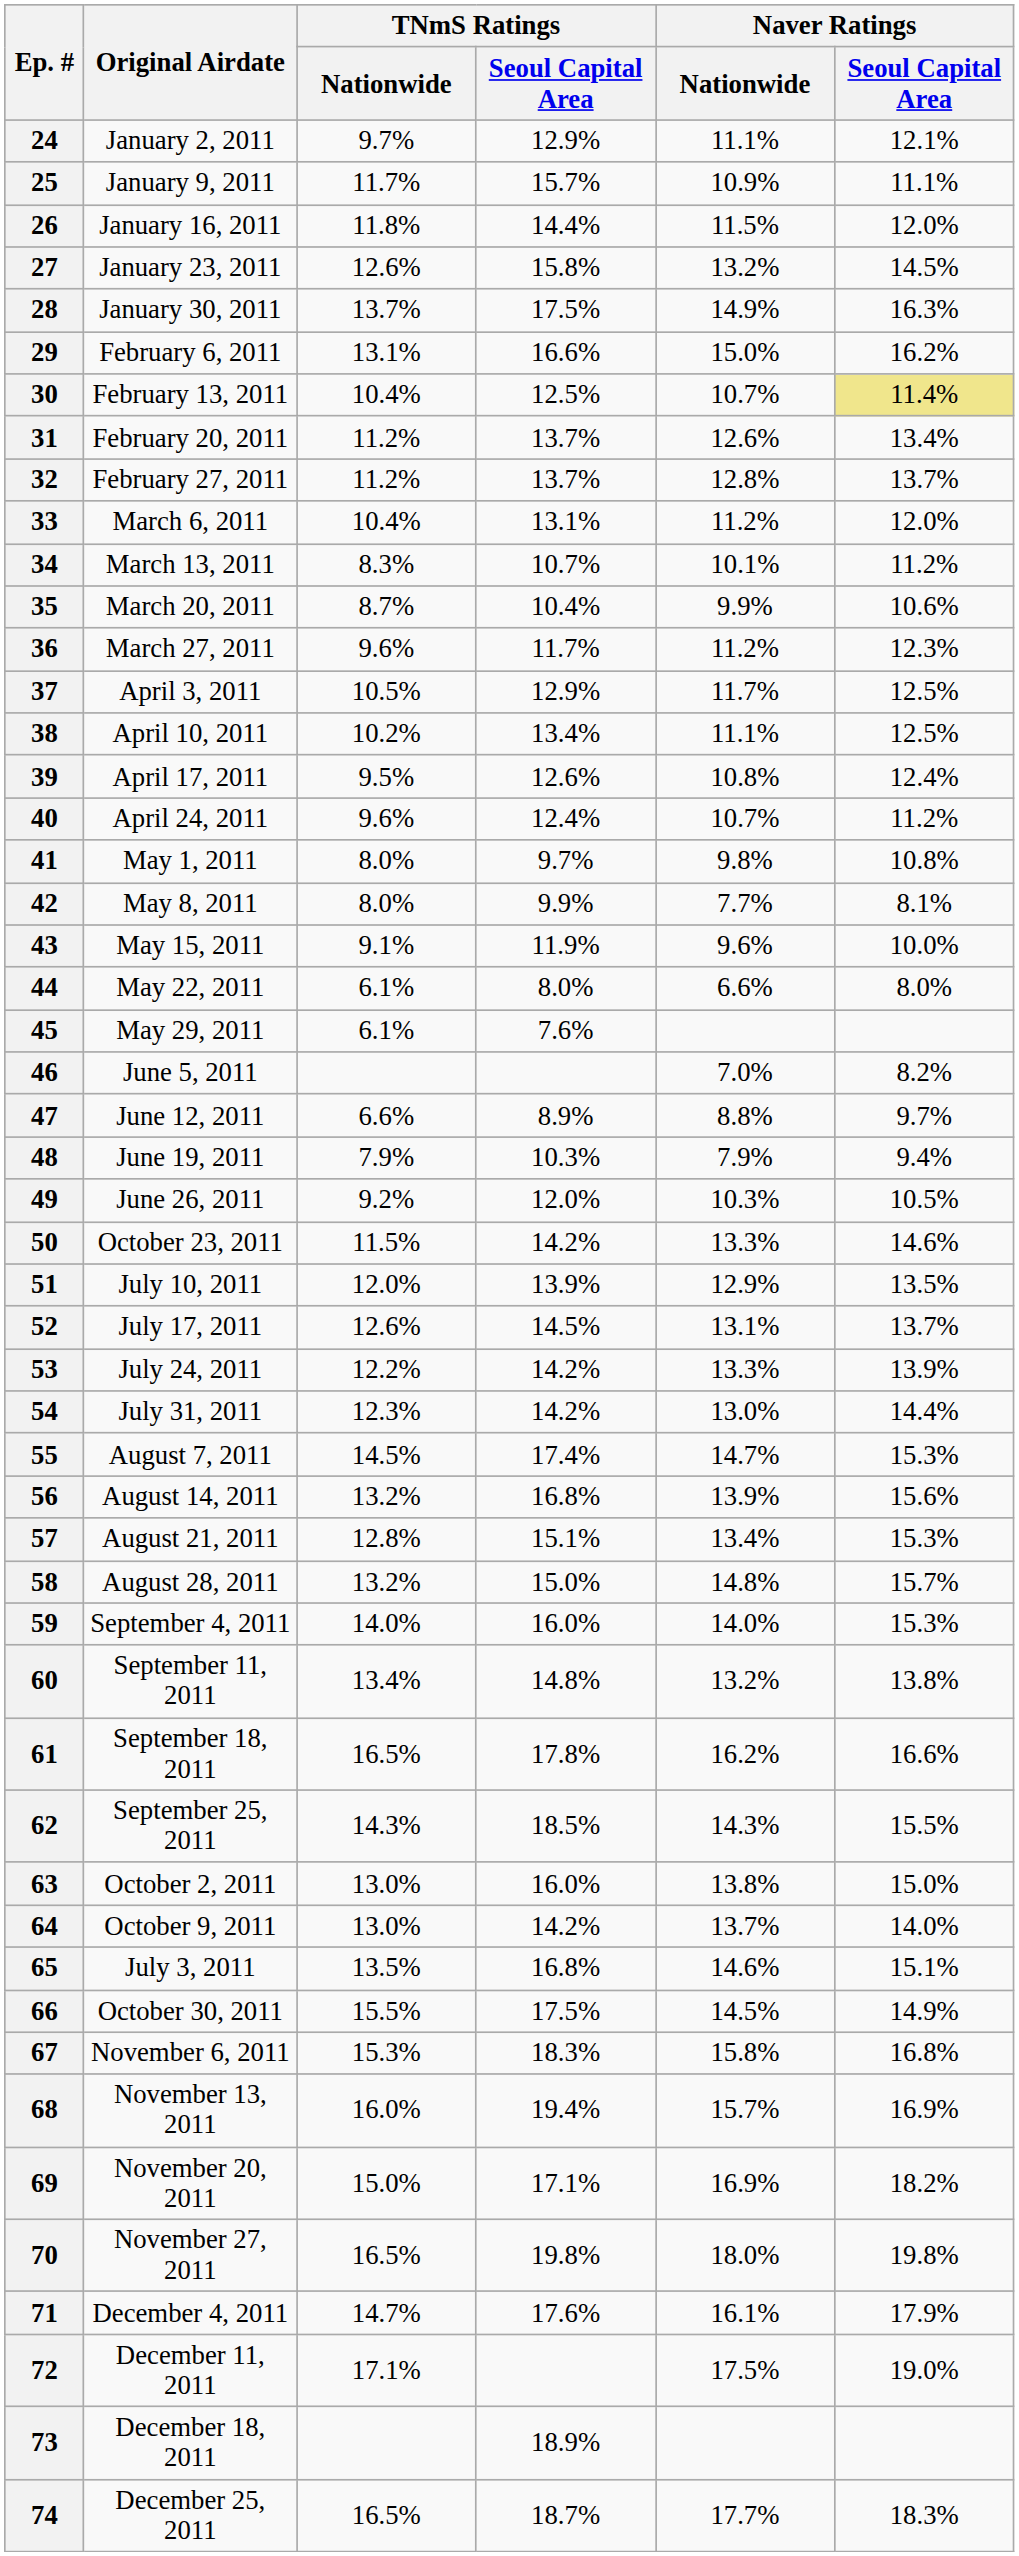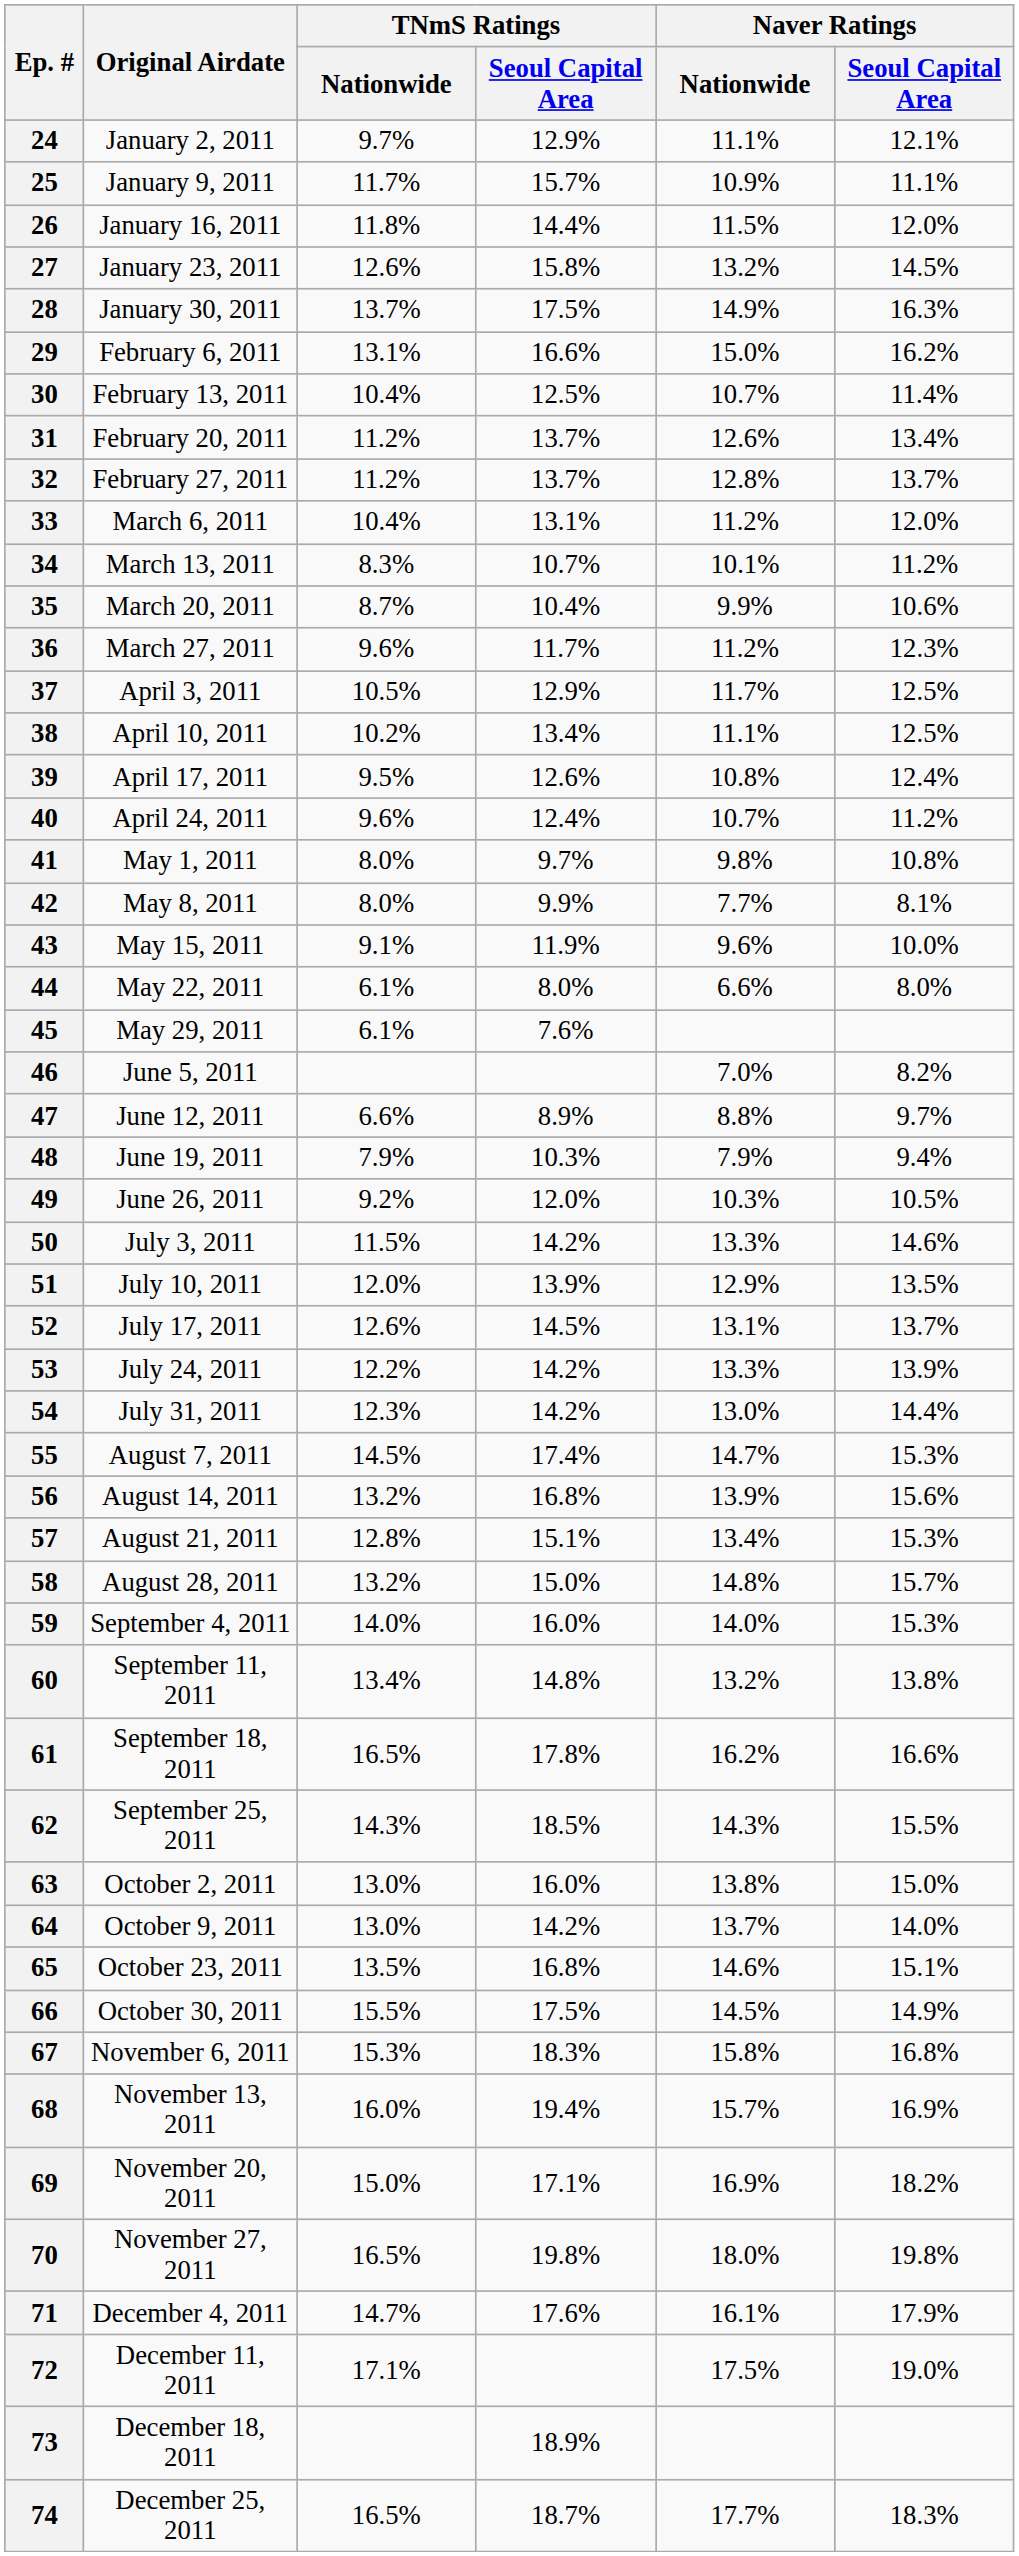30 | Naver Ratings / Seoul Capital Area: khaki background -> no background
50 | Original Airdate: October 23, 2011 -> July 3, 2011
65 | Original Airdate: July 3, 2011 -> October 23, 2011
